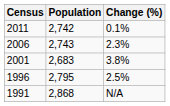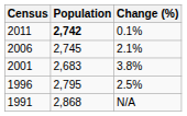2011 | Population: normal -> bold
2006 | Population: 2,743 -> 2,745
2006 | Change (%): 2.3% -> 2.1%
